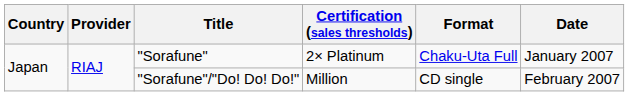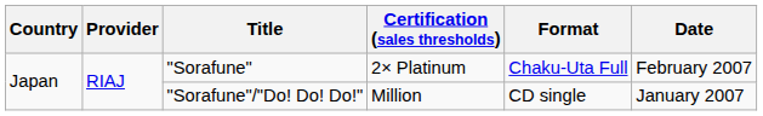"Sorafune" | Date: January 2007 -> February 2007
"Sorafune"/"Do! Do! Do!" | Date: February 2007 -> January 2007
